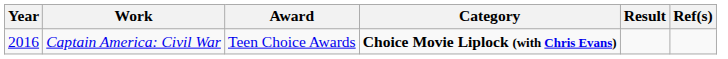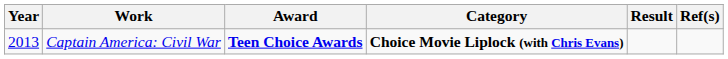Captain America: Civil War | Year: 2016 -> 2013
Captain America: Civil War | Award: normal -> bold
